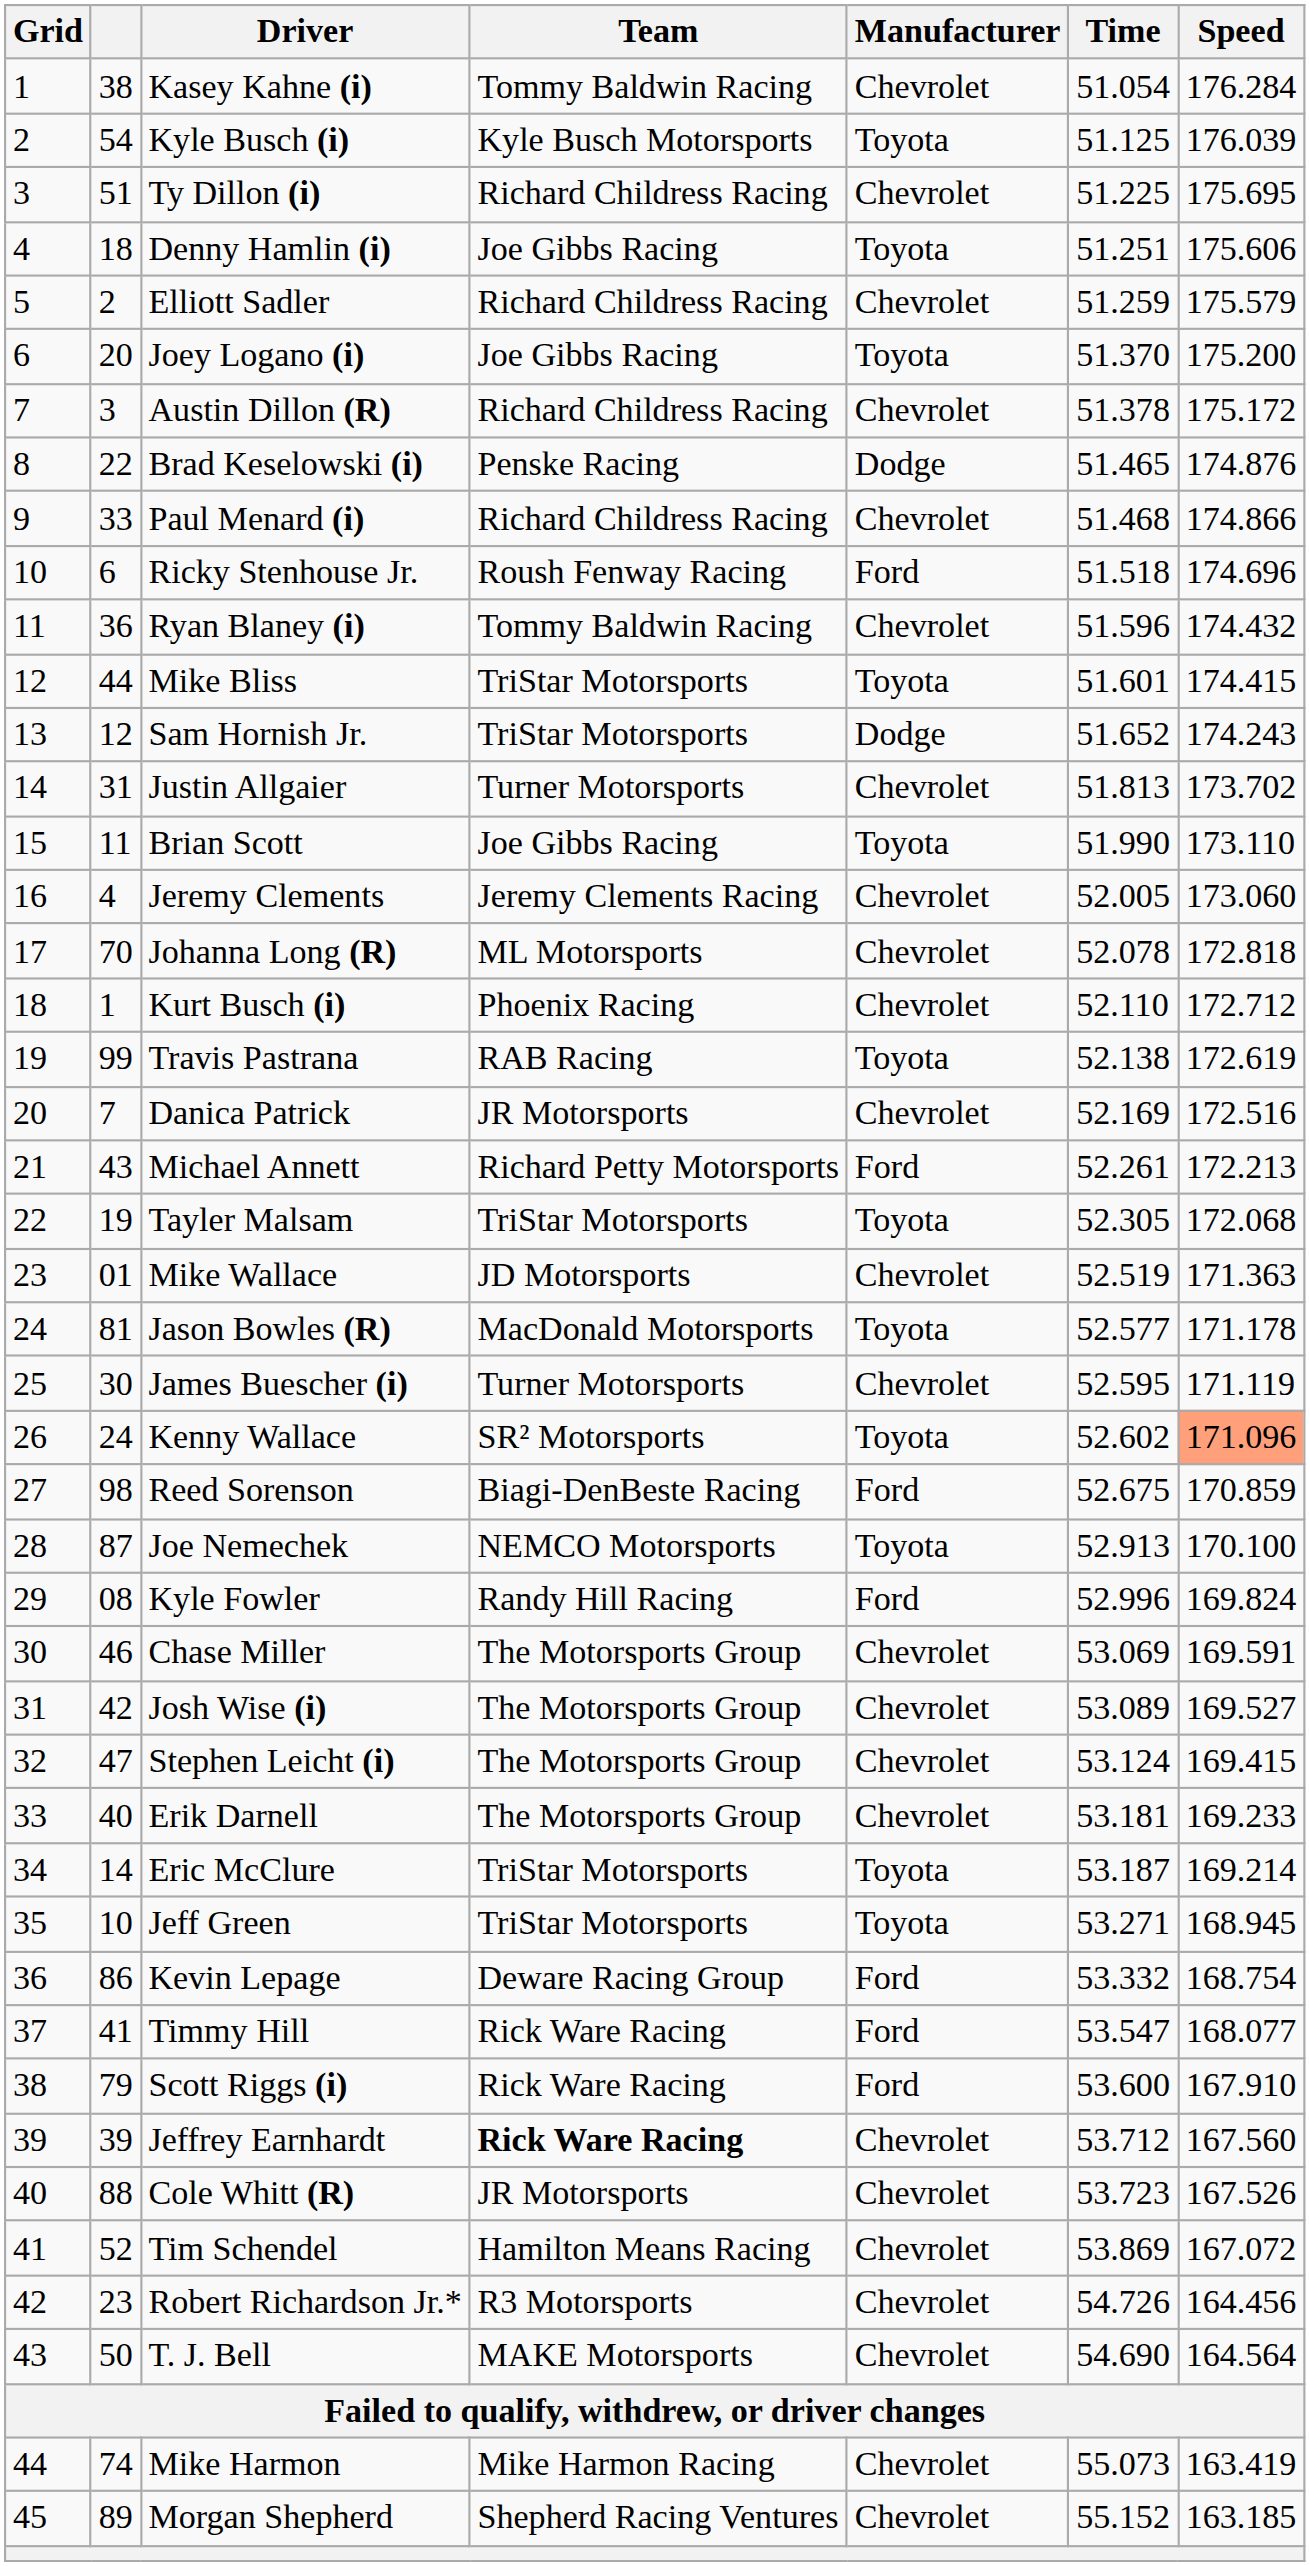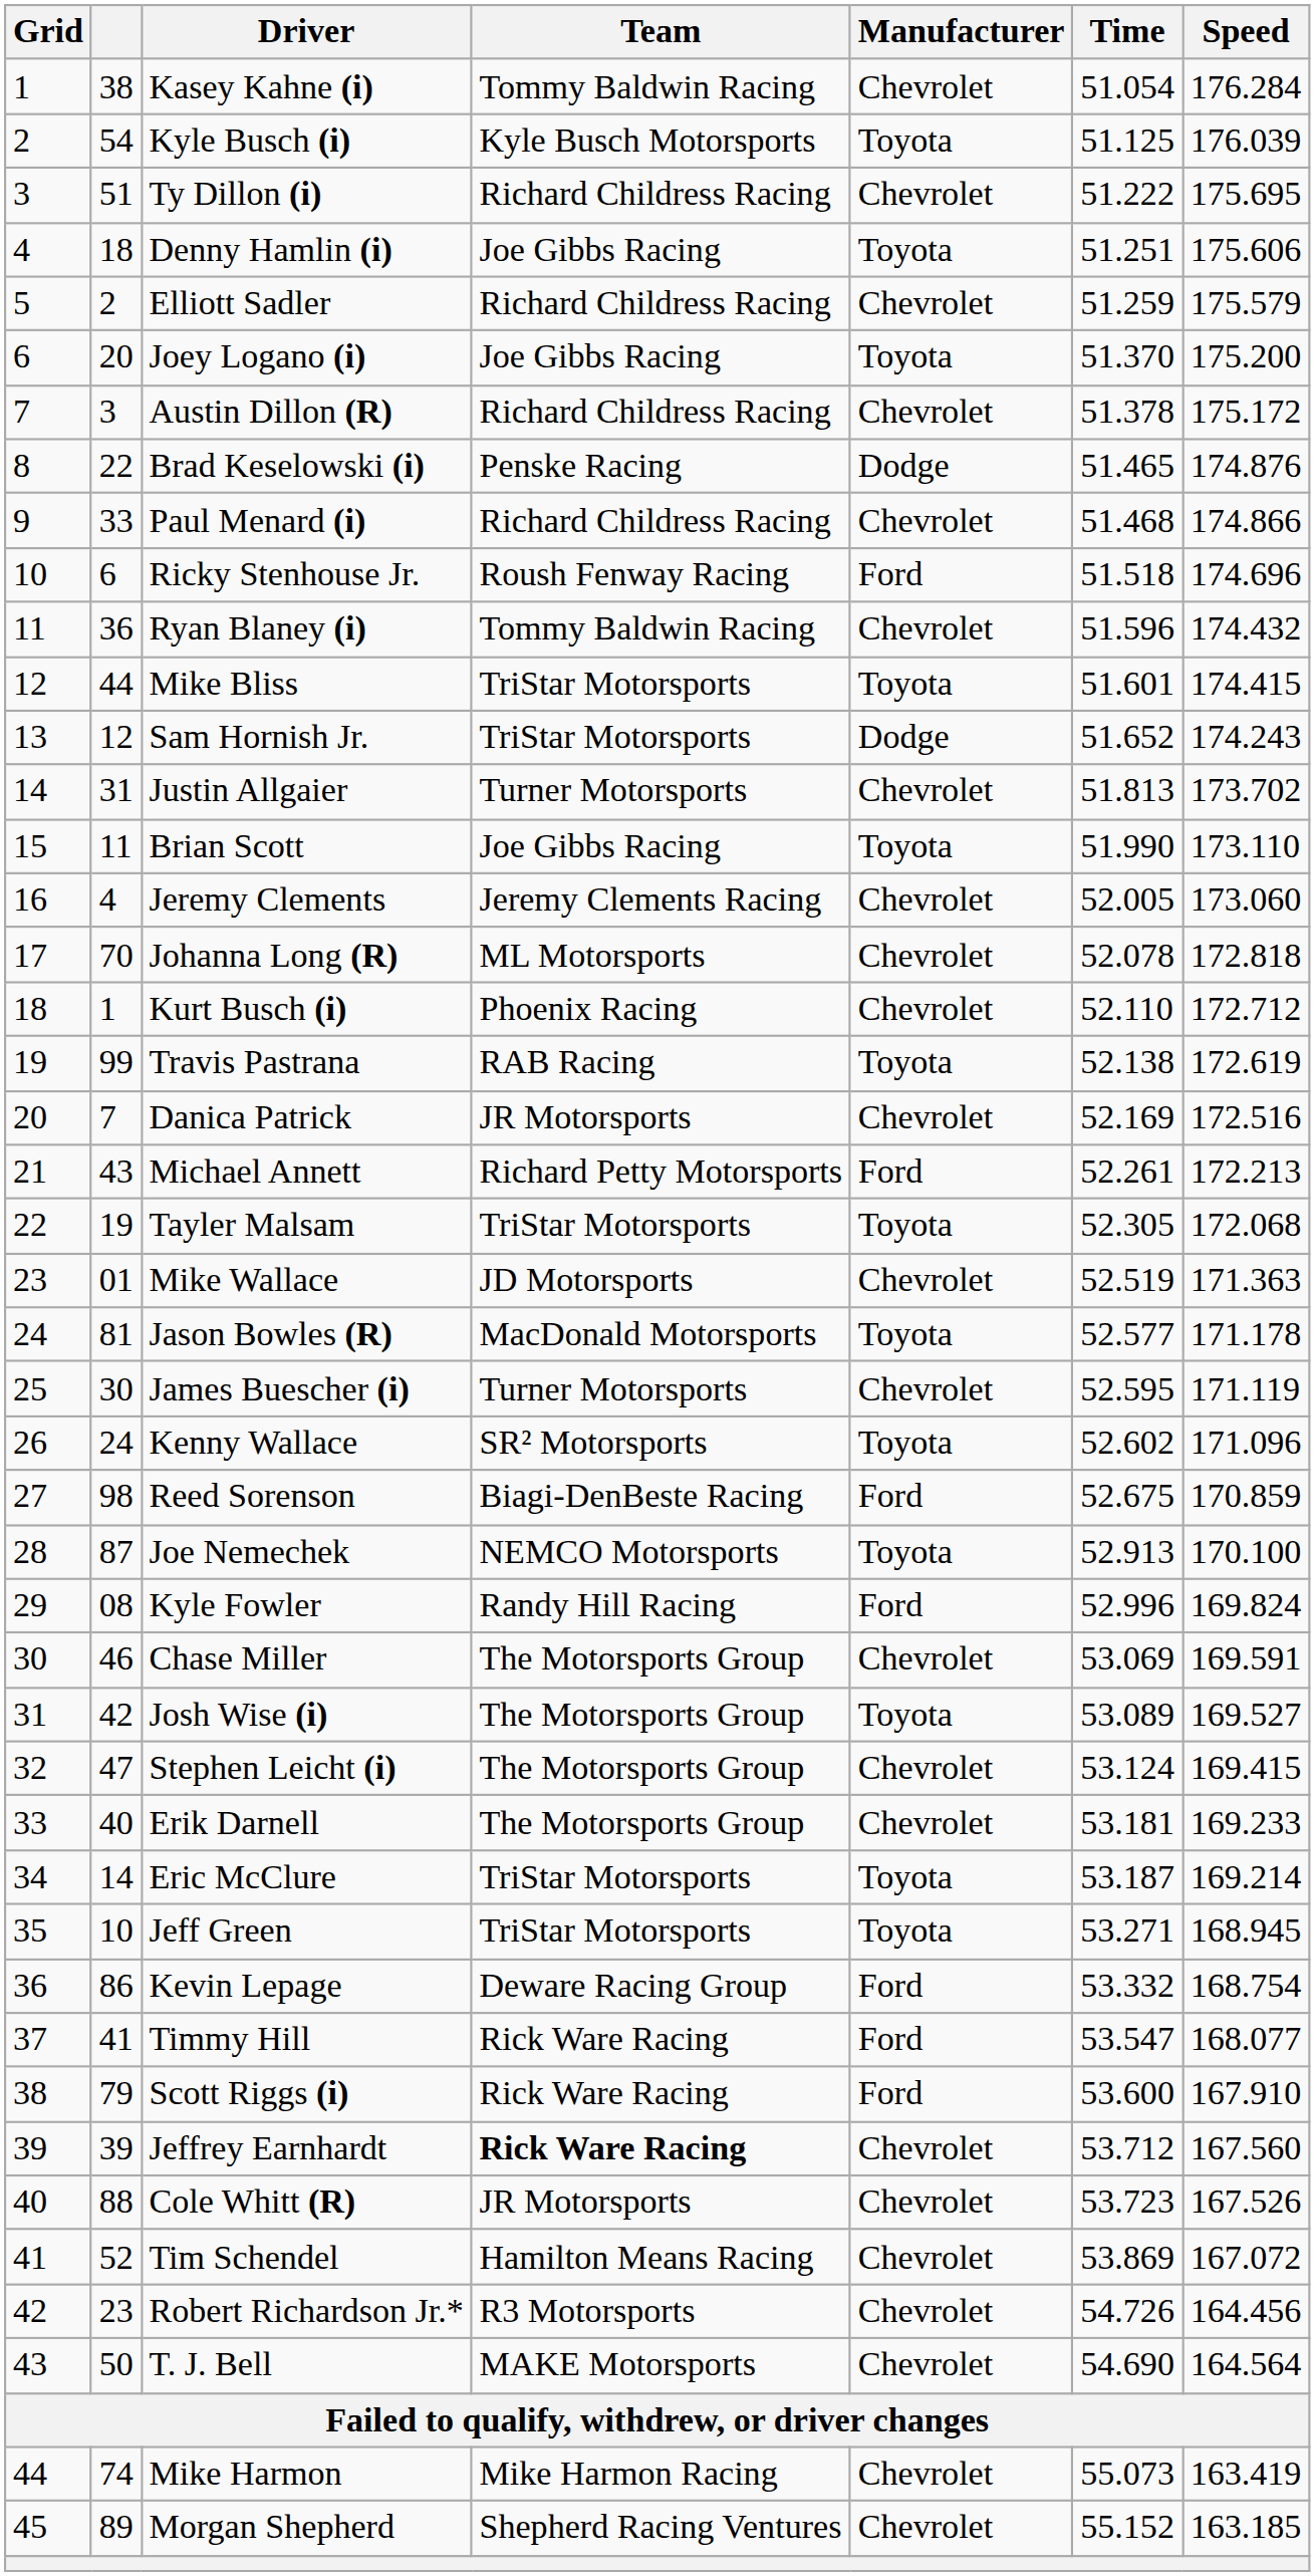Ty Dillon (i) | Time: 51.225 -> 51.222
Kenny Wallace | Speed: lightsalmon background -> no background
Josh Wise (i) | Manufacturer: Chevrolet -> Toyota
